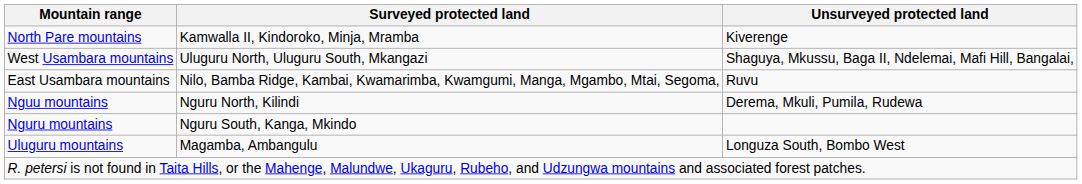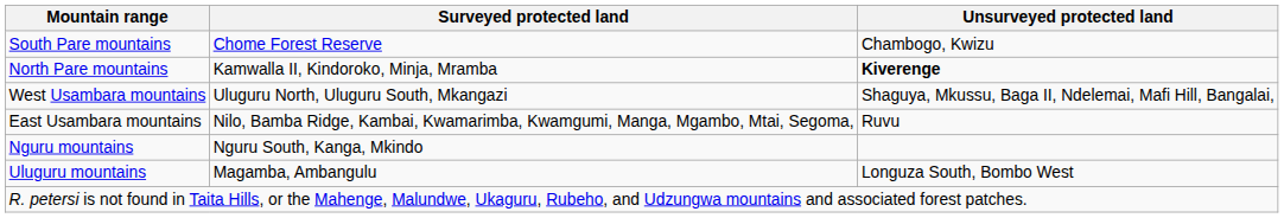+ row: South Pare mountains | Chome Forest Reserve | Chambogo, Kwizu
North Pare mountains | Unsurveyed protected land: normal -> bold
- row: Nguu mountains | Nguru North, Kilindi | Derema, Mkuli, Pumila, Rudewa
